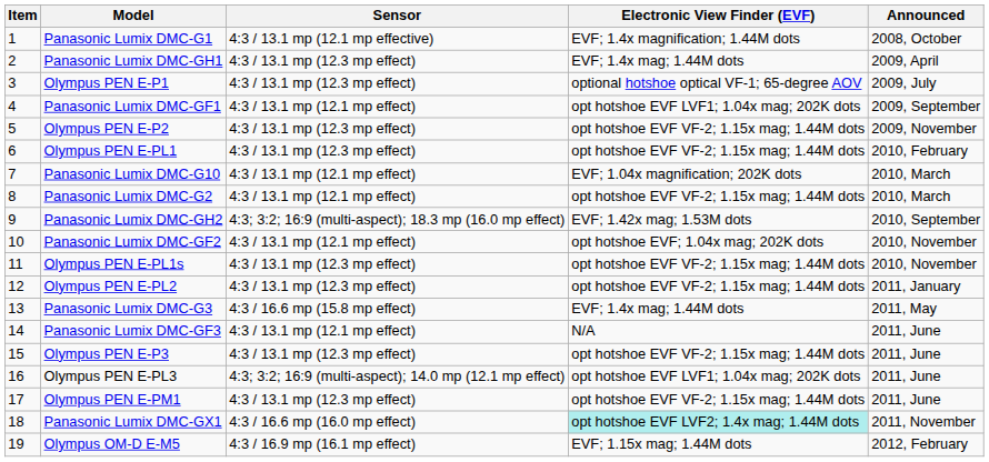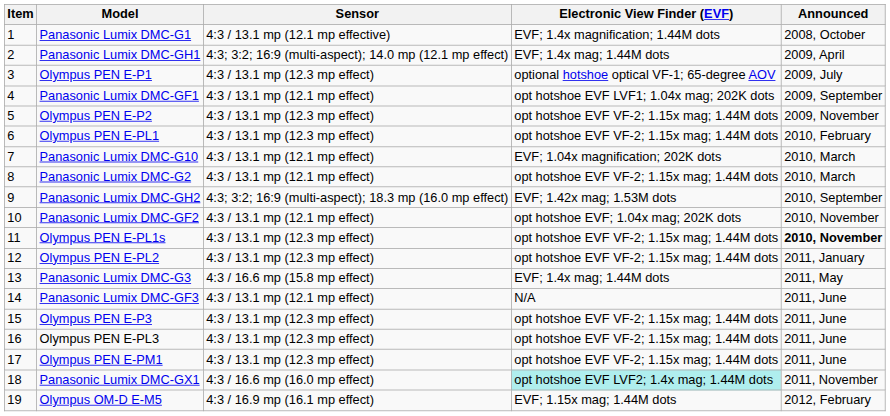Panasonic Lumix DMC-GH1 | Sensor: 4:3 / 13.1 mp (12.3 mp effect) -> 4:3; 3:2; 16:9 (multi-aspect); 14.0 mp (12.1 mp effect)
Olympus PEN E-PL1s | Announced: normal -> bold
Olympus PEN E-PL3 | Sensor: 4:3; 3:2; 16:9 (multi-aspect); 14.0 mp (12.1 mp effect) -> 4:3 / 13.1 mp (12.3 mp effect)
Olympus PEN E-PL3 | Electronic View Finder (EVF): opt hotshoe EVF LVF1; 1.04x mag; 202K dots -> opt hotshoe EVF VF-2; 1.15x mag; 1.44M dots
